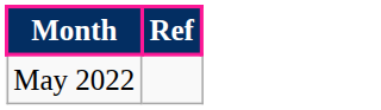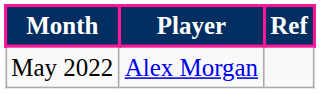+ column: Player | Alex Morgan
